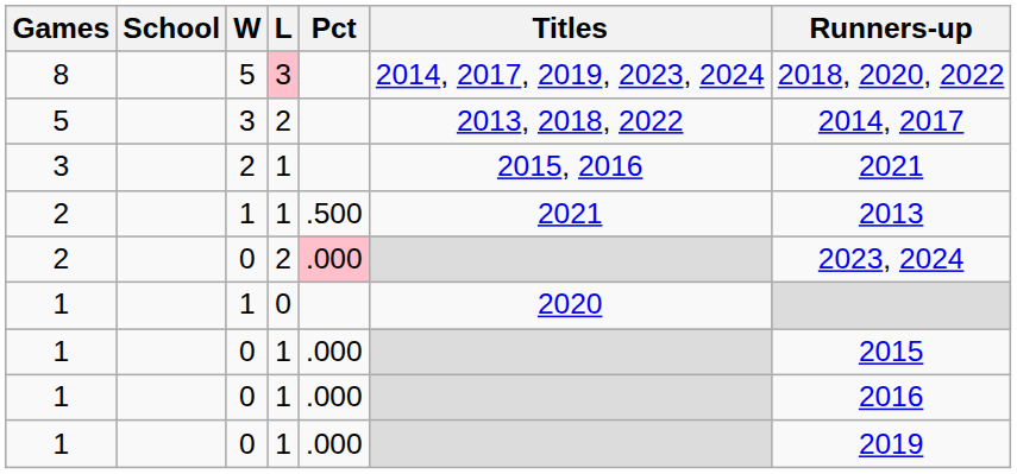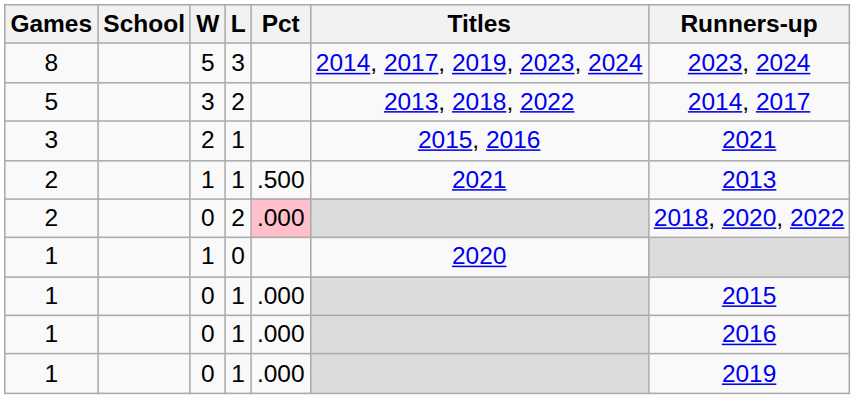8 | L: pink background -> no background
8 | Runners-up: 2018, 2020, 2022 -> 2023, 2024
2 / 0 | Runners-up: 2023, 2024 -> 2018, 2020, 2022
